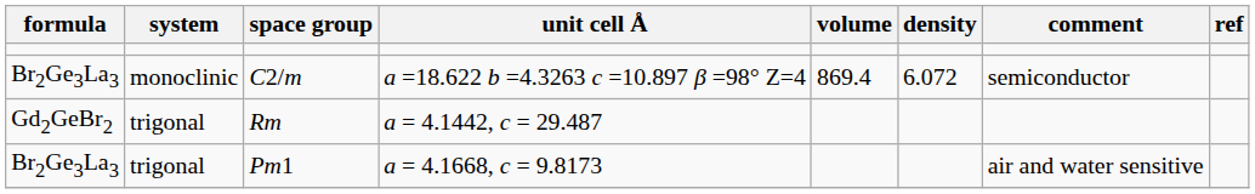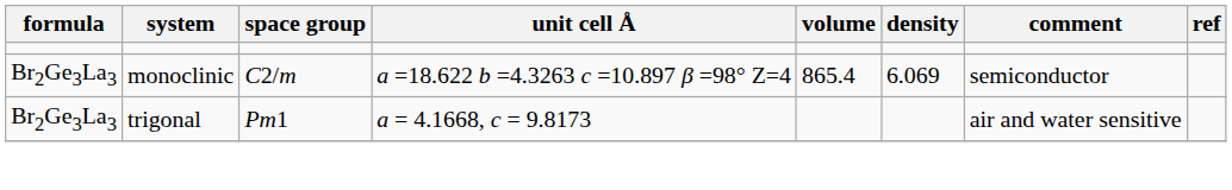C2/m | volume: 869.4 -> 865.4
C2/m | density: 6.072 -> 6.069
- row: Gd2GeBr2 | trigonal | Rm | a = 4.1442, c = 29.487
